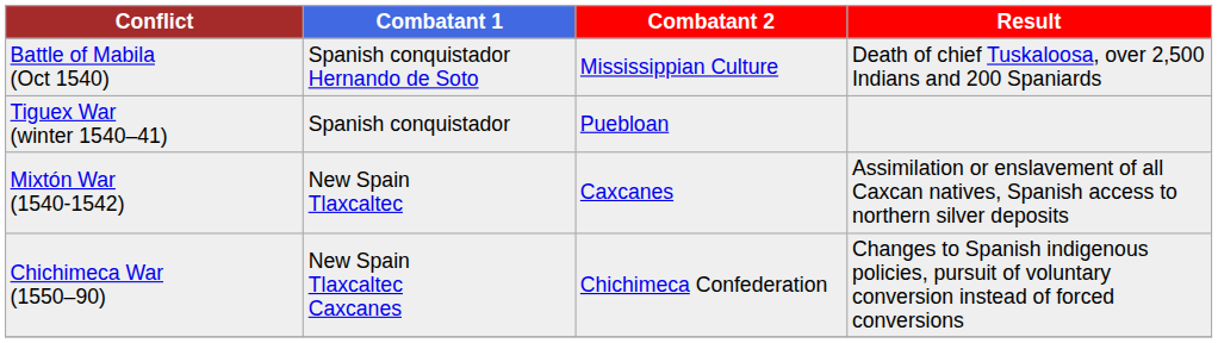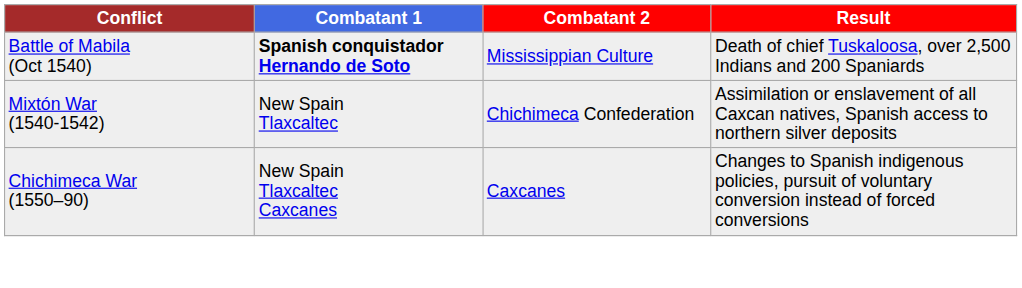Battle of Mabila (Oct 1540) | Combatant 1: normal -> bold
- row: Tiguex War (winter 1540–41) | Spanish conquistador | Puebloan
Mixtón War (1540-1542) | Combatant 2: Caxcanes -> Chichimeca Confederation
Chichimeca War (1550–90) | Combatant 2: Chichimeca Confederation -> Caxcanes
